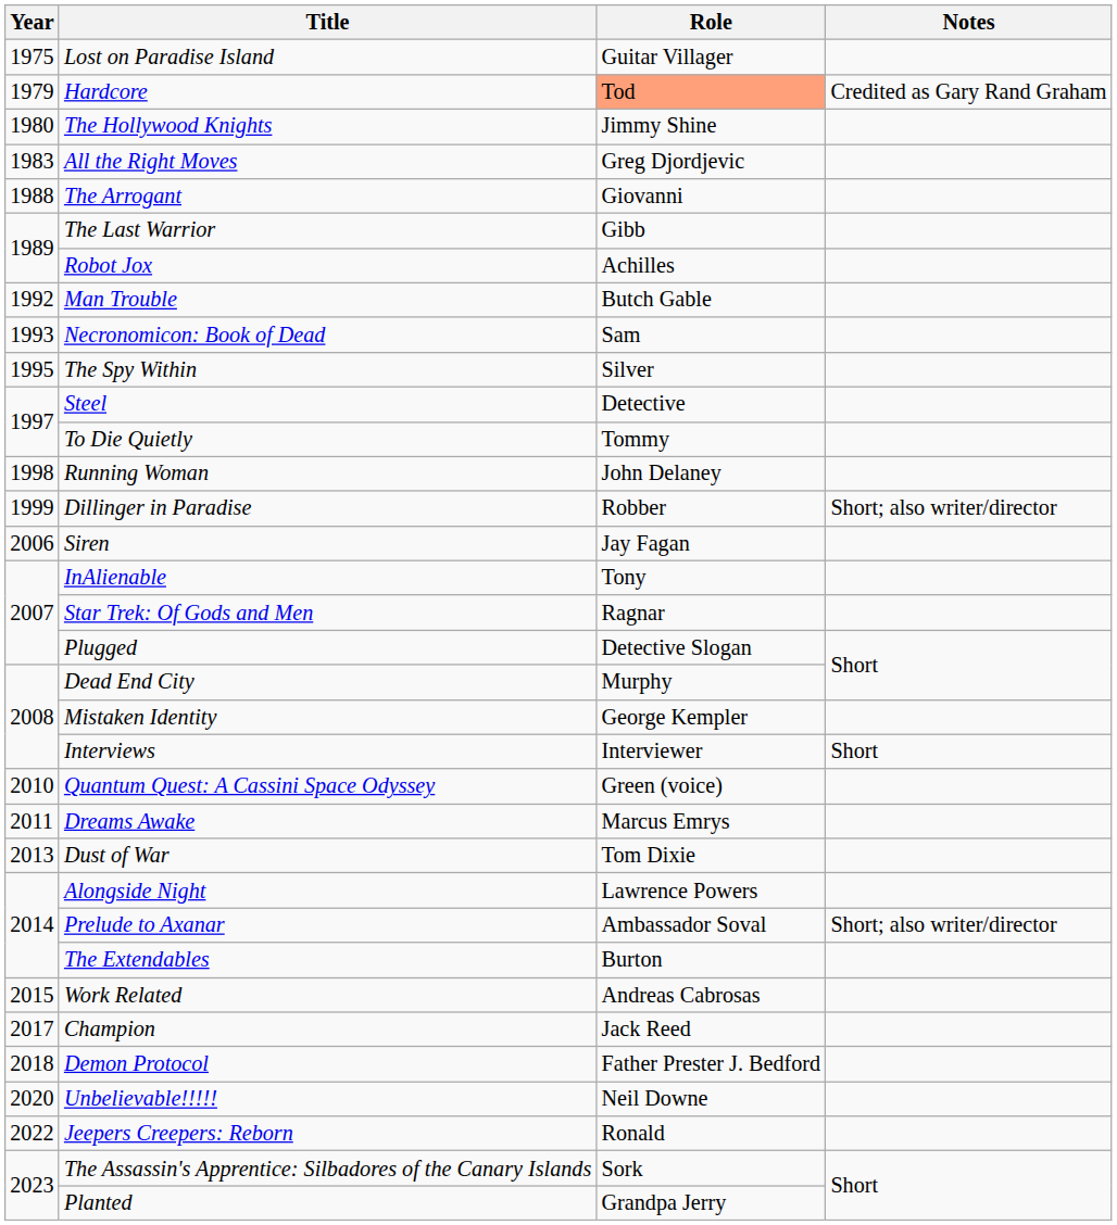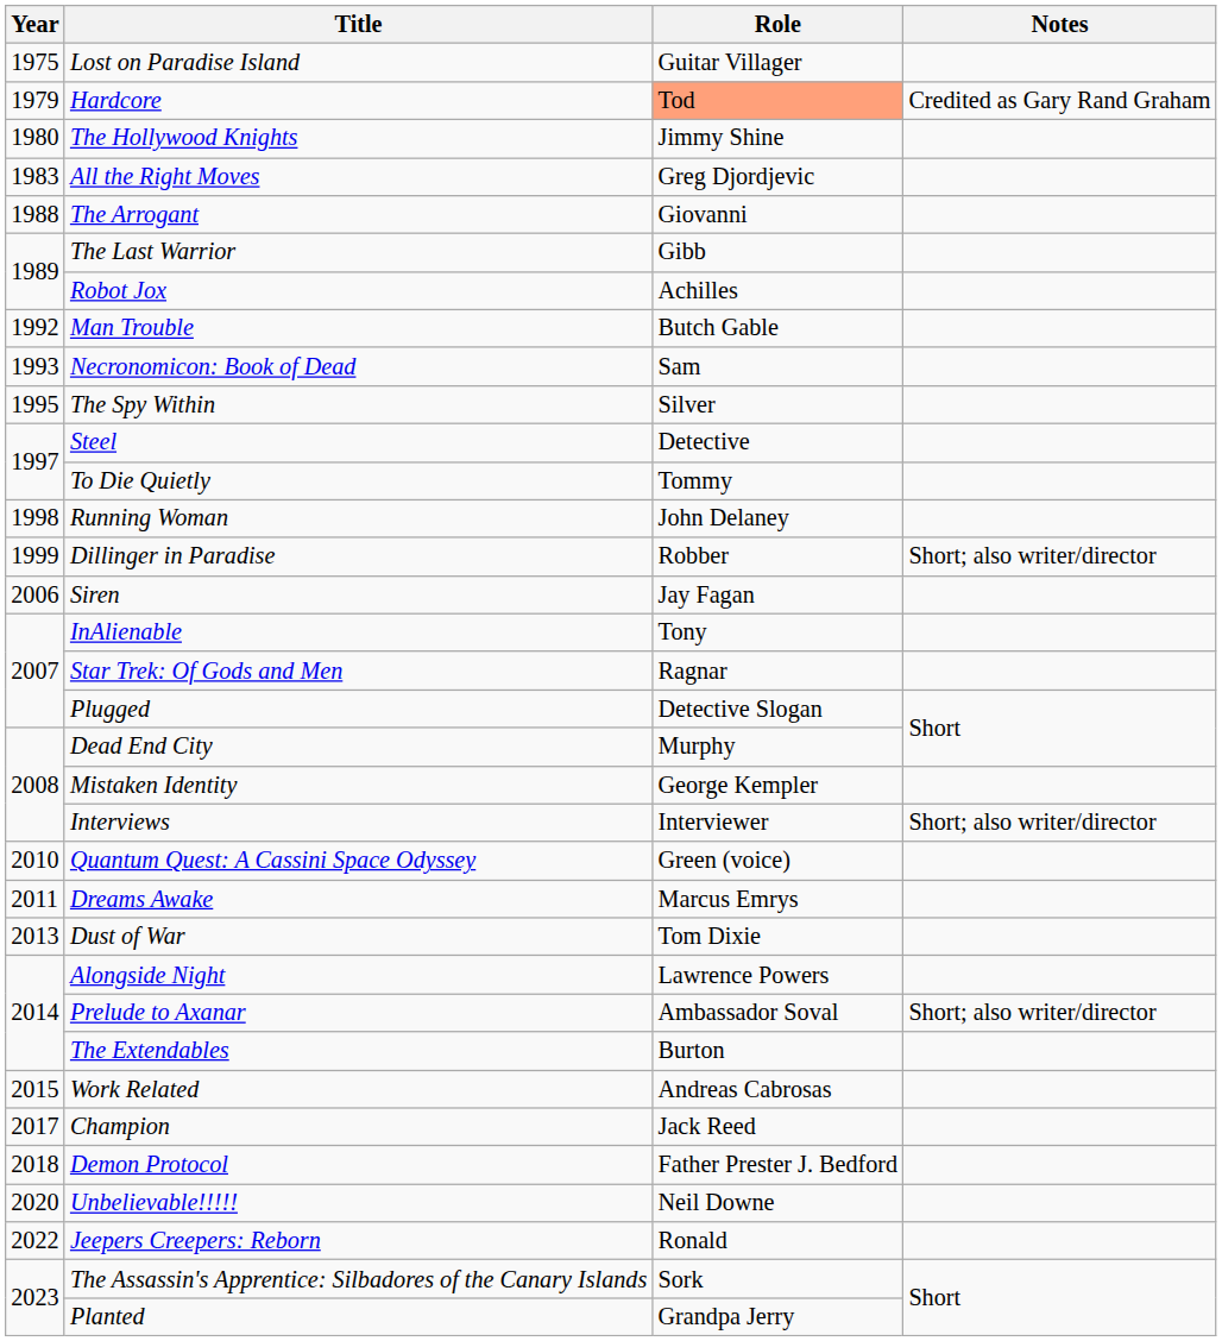Interviews | Notes: Short -> Short; also writer/director
